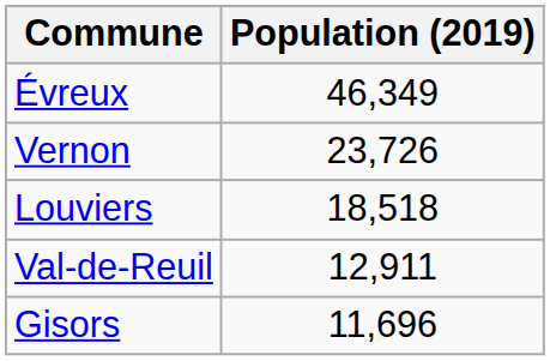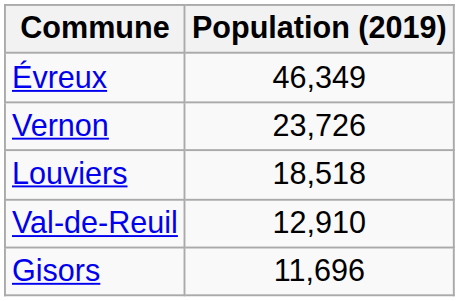Val-de-Reuil | Population (2019): 12,911 -> 12,910
